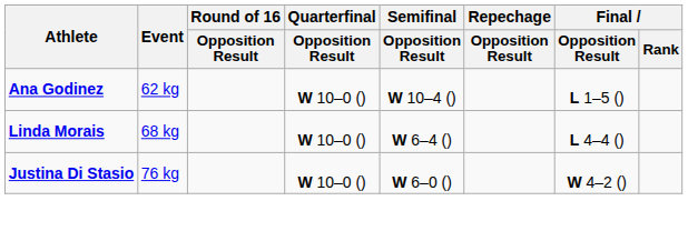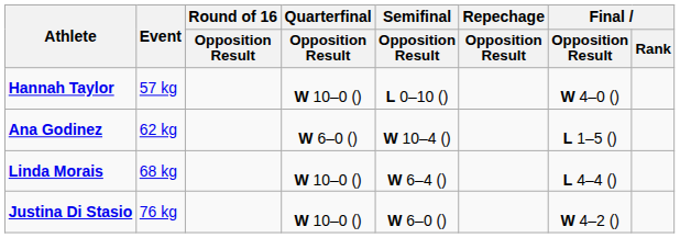+ row: Hannah Taylor | 57 kg | W 10–0 () | L 0–10 () | W 4–0 ()
Ana Godinez | Quarterfinal / Opposition Result: W 10–0 () -> W 6–0 ()
